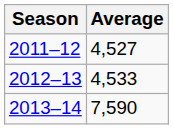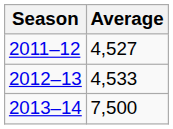2013–14 | Average: 7,590 -> 7,500
